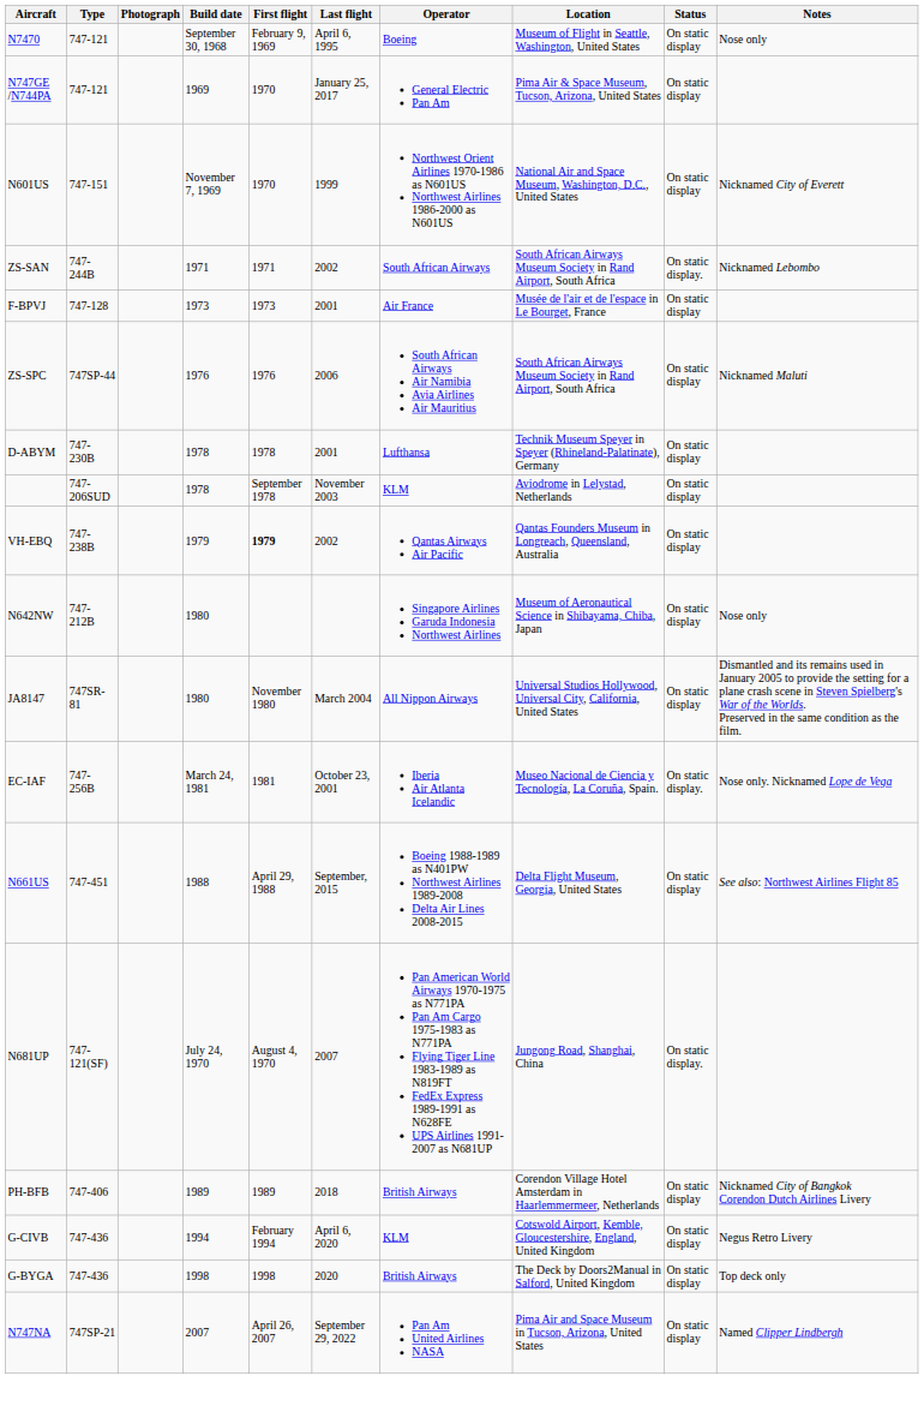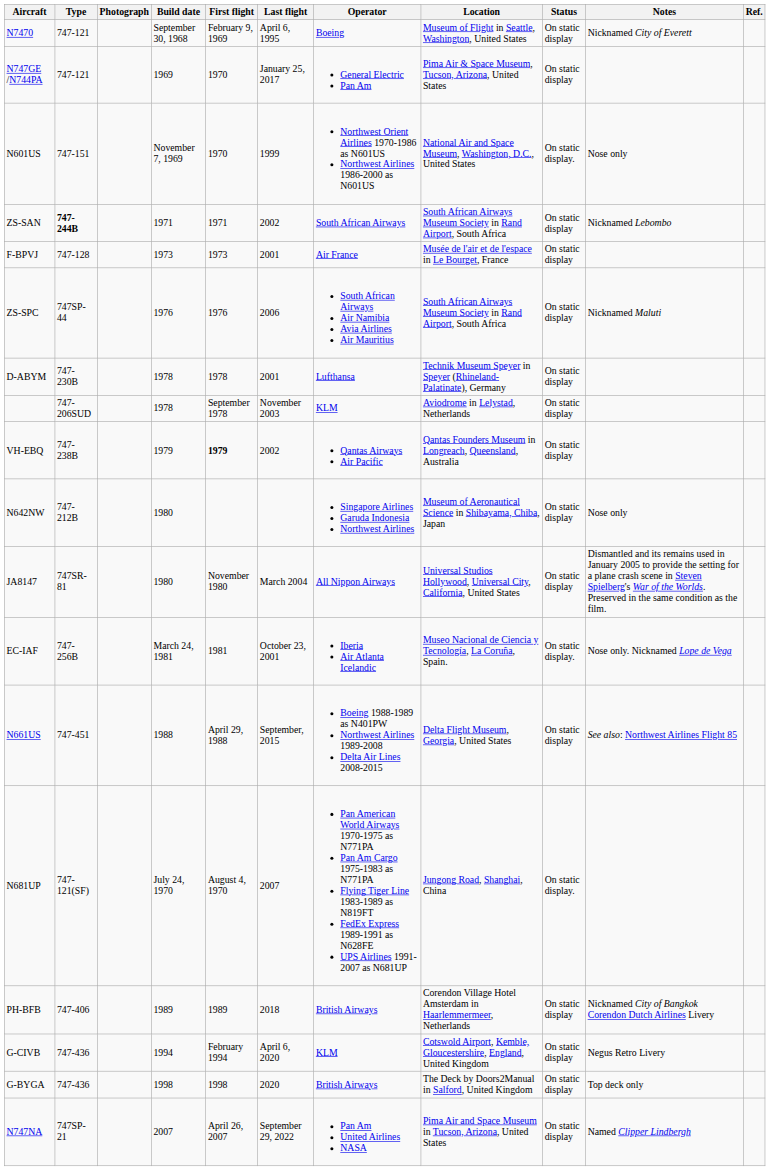+ column: Ref.
N7470 | Notes: Nose only -> Nicknamed City of Everett
N601US | Status: On static display -> On static display.
N601US | Notes: Nicknamed City of Everett -> Nose only
ZS-SAN | Type: normal -> bold
ZS-SAN | Status: On static display. -> On static display
